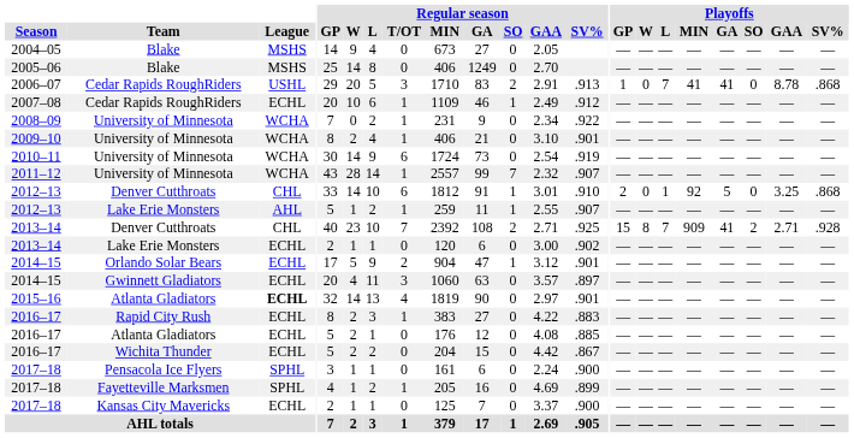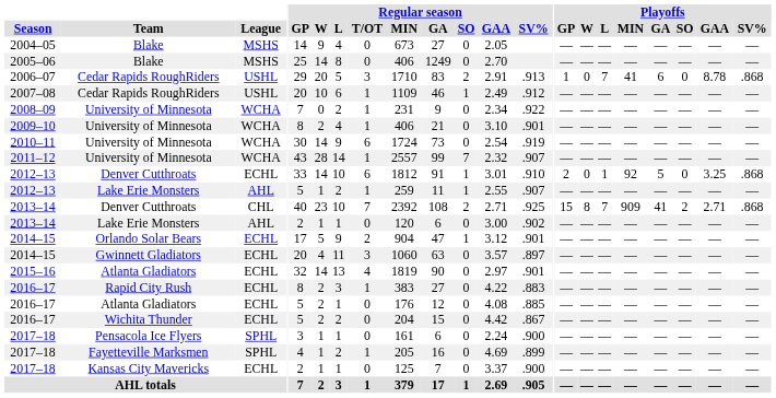2006–07 | Playoffs / GA: 41 -> 6
2007–08 | League: ECHL -> USHL
2012–13 / Denver Cutthroats | League: CHL -> ECHL
2013–14 / Denver Cutthroats | Playoffs / SV%: .928 -> .868
2013–14 / Lake Erie Monsters | League: ECHL -> AHL
2015–16 | League: bold -> normal
